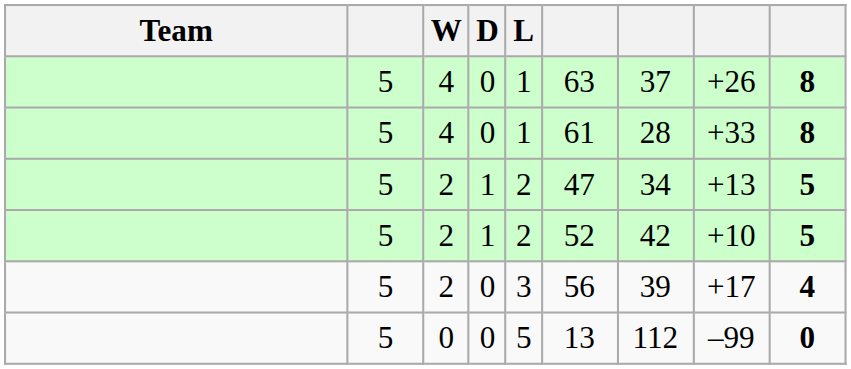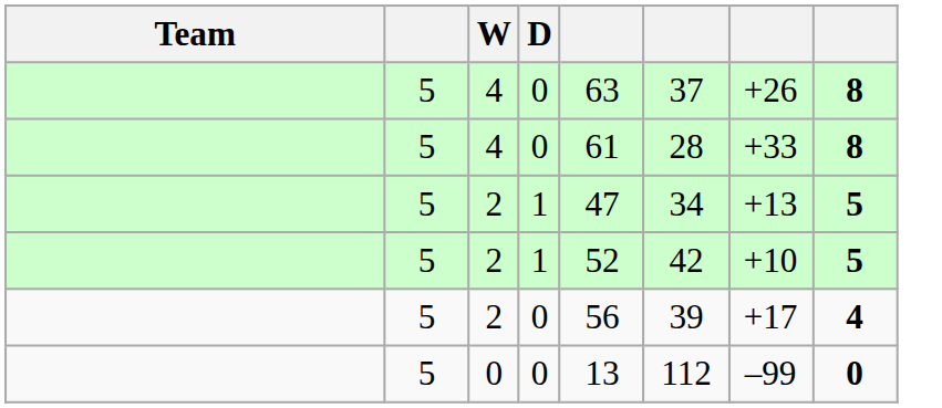- column: L | 1 | 1 | 2 | 2 | 3 | 5
